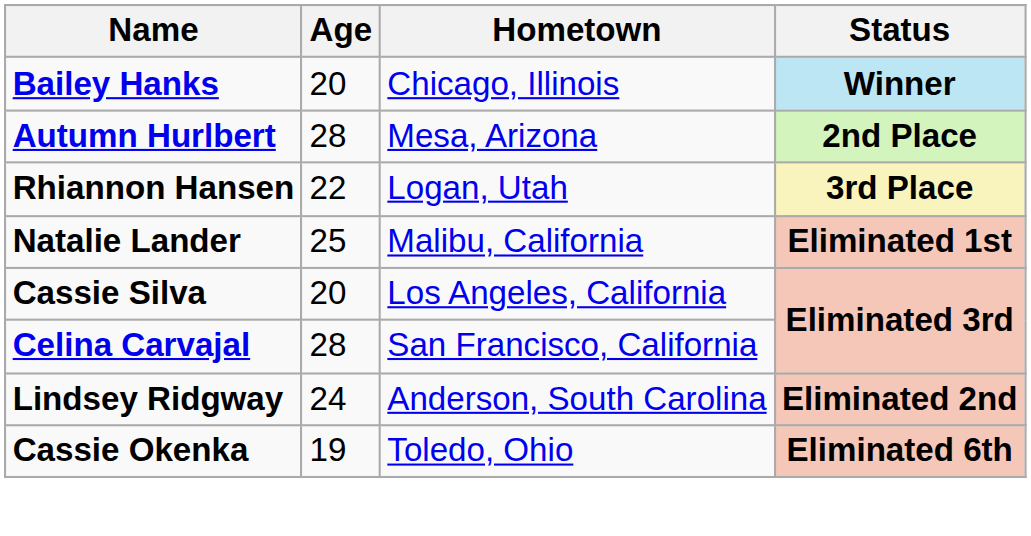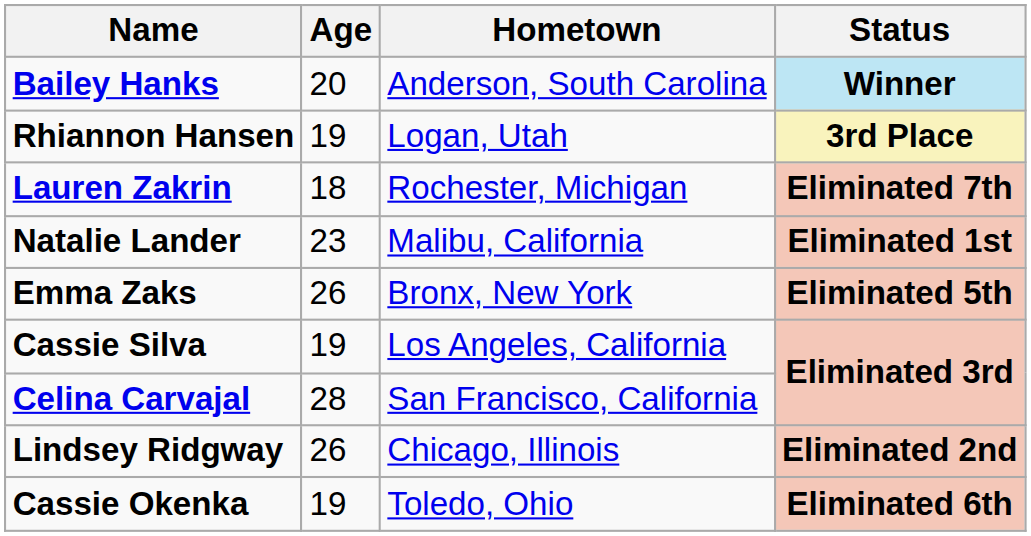Bailey Hanks | Hometown: Chicago, Illinois -> Anderson, South Carolina
- row: Autumn Hurlbert | 28 | Mesa, Arizona | 2nd Place
Rhiannon Hansen | Age: 22 -> 19
+ row: Lauren Zakrin | 18 | Rochester, Michigan | Eliminated 7th
Natalie Lander | Age: 25 -> 23
+ row: Emma Zaks | 26 | Bronx, New York | Eliminated 5th
Cassie Silva | Age: 20 -> 19
Lindsey Ridgway | Age: 24 -> 26
Lindsey Ridgway | Hometown: Anderson, South Carolina -> Chicago, Illinois
